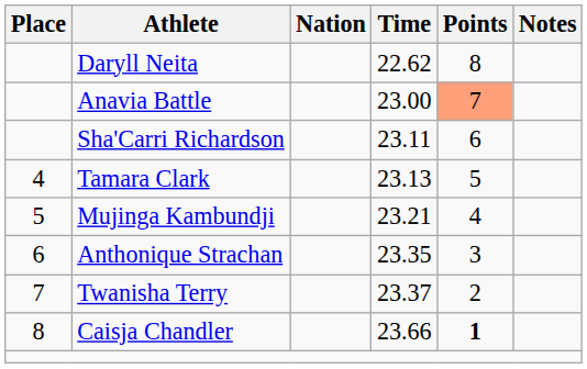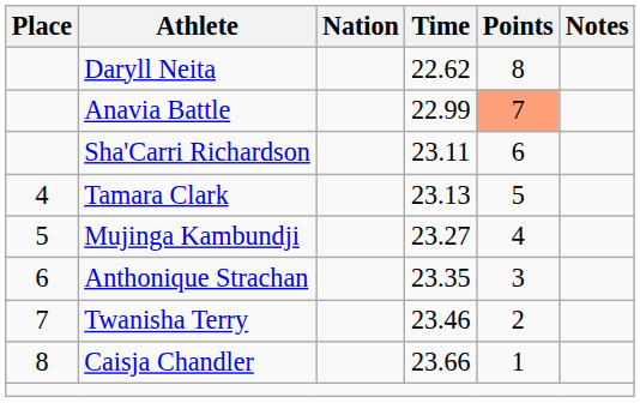Anavia Battle | Time: 23.00 -> 22.99
Mujinga Kambundji | Time: 23.21 -> 23.27
Twanisha Terry | Time: 23.37 -> 23.46
Caisja Chandler | Points: bold -> normal
